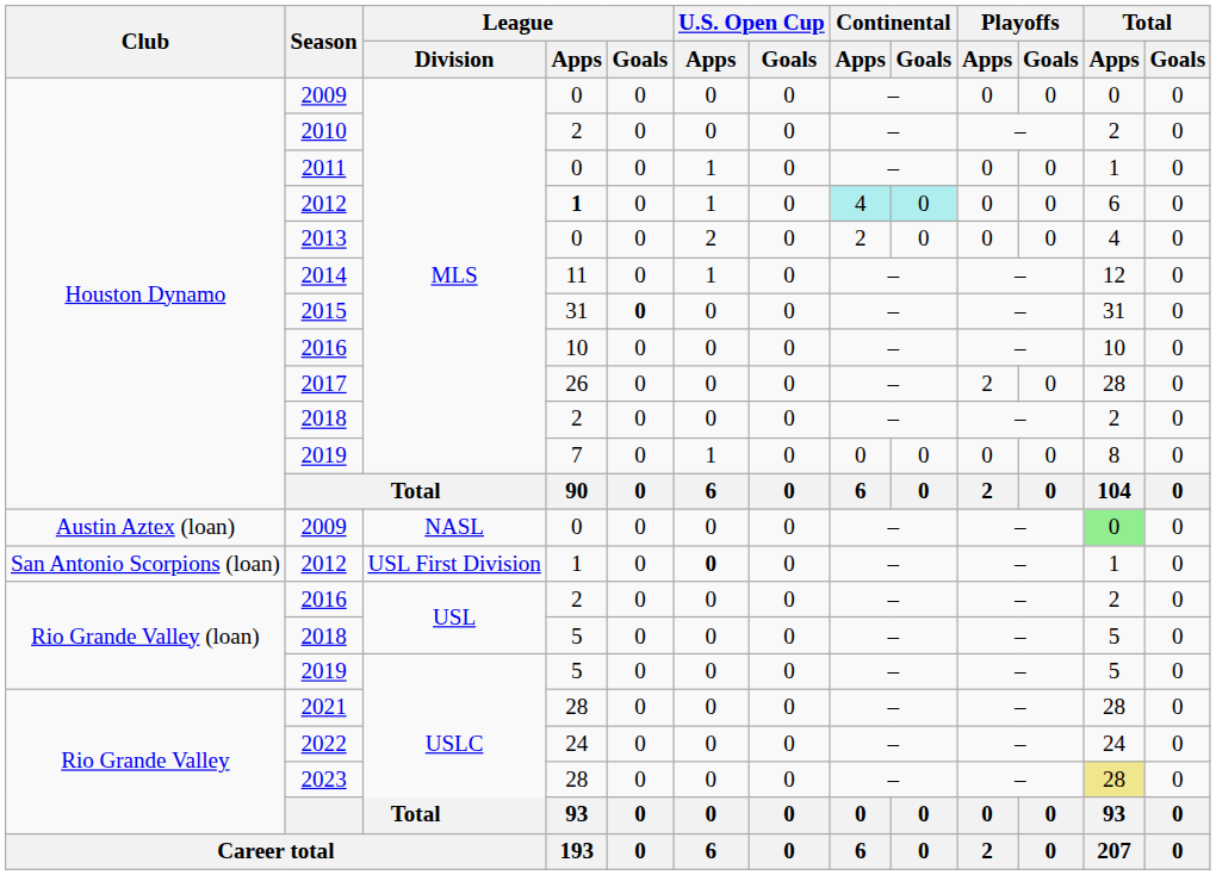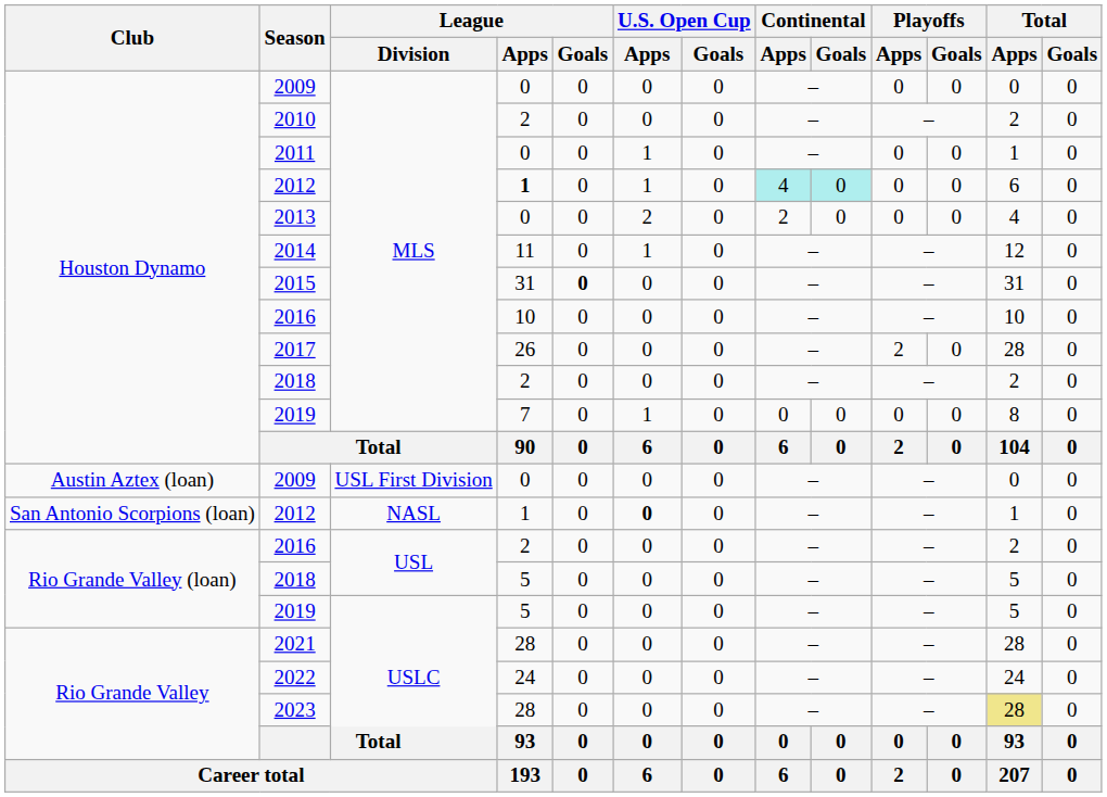Austin Aztex (loan) / 2009 | League / Division: NASL -> USL First Division
Austin Aztex (loan) / 2009 | Total / Apps: lightgreen background -> no background
San Antonio Scorpions (loan) / 2012 | League / Division: USL First Division -> NASL
